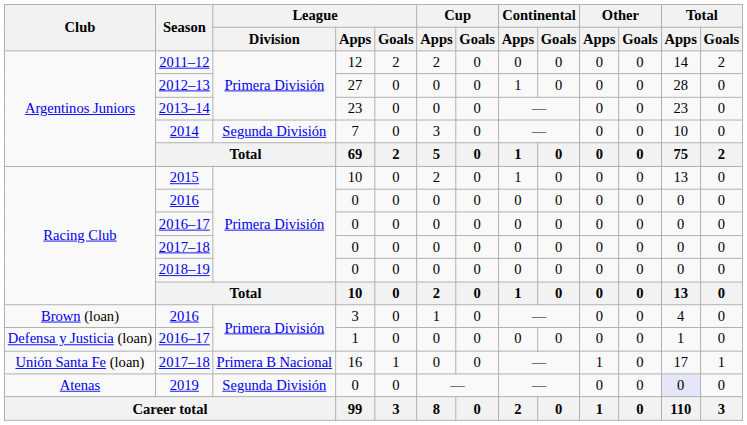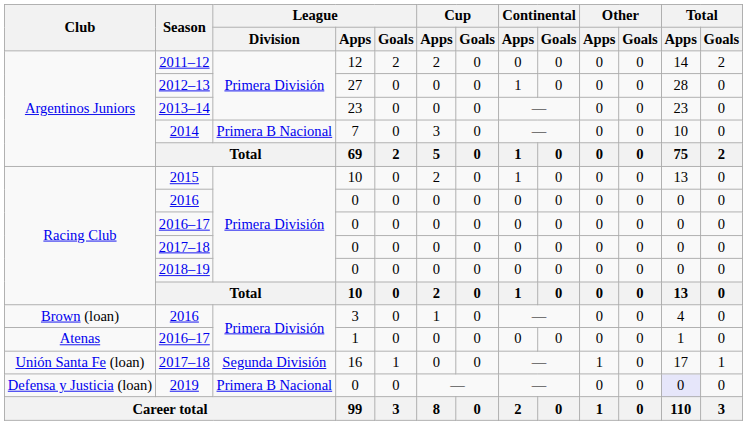2014 | League / Division: Segunda División -> Primera B Nacional
2016–17 / 1 | Club: Defensa y Justicia (loan) -> Atenas
2017–18 / 16 | League / Division: Primera B Nacional -> Segunda División
2019 | Club: Atenas -> Defensa y Justicia (loan)
2019 | League / Division: Segunda División -> Primera B Nacional
